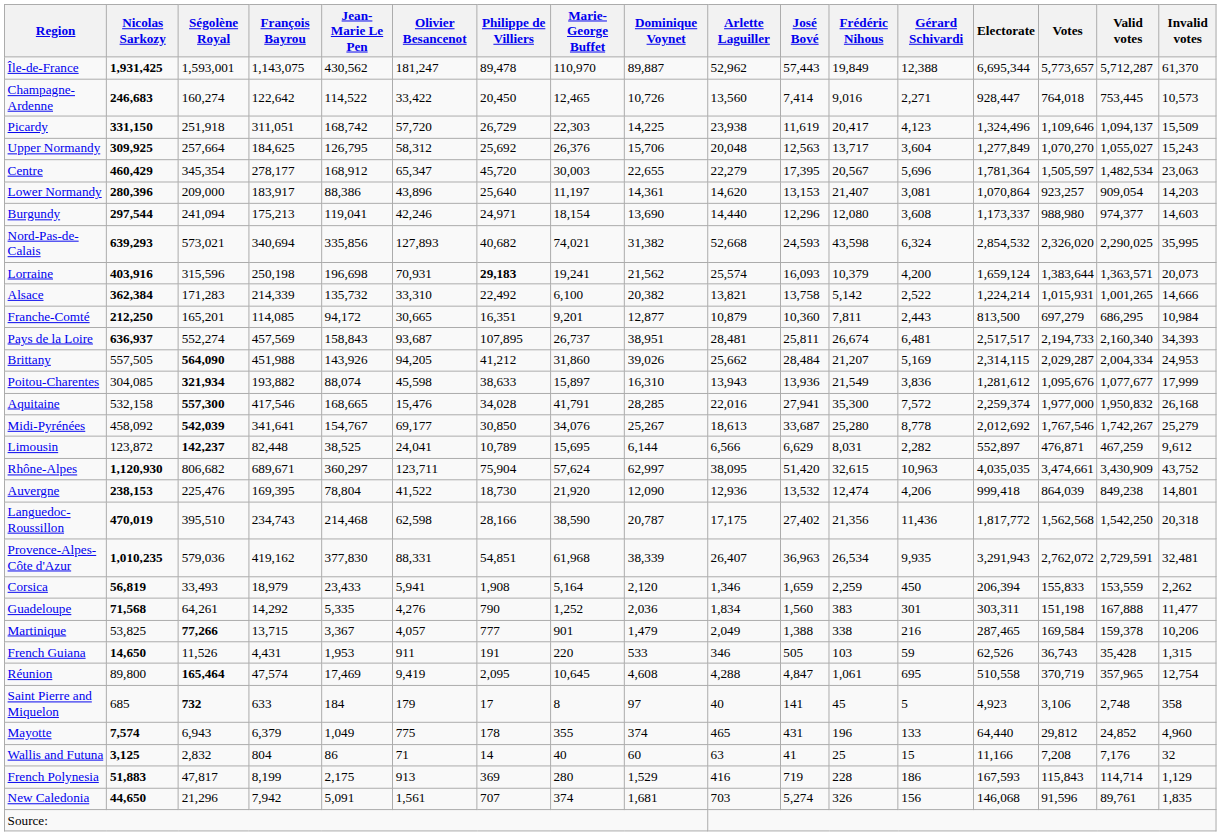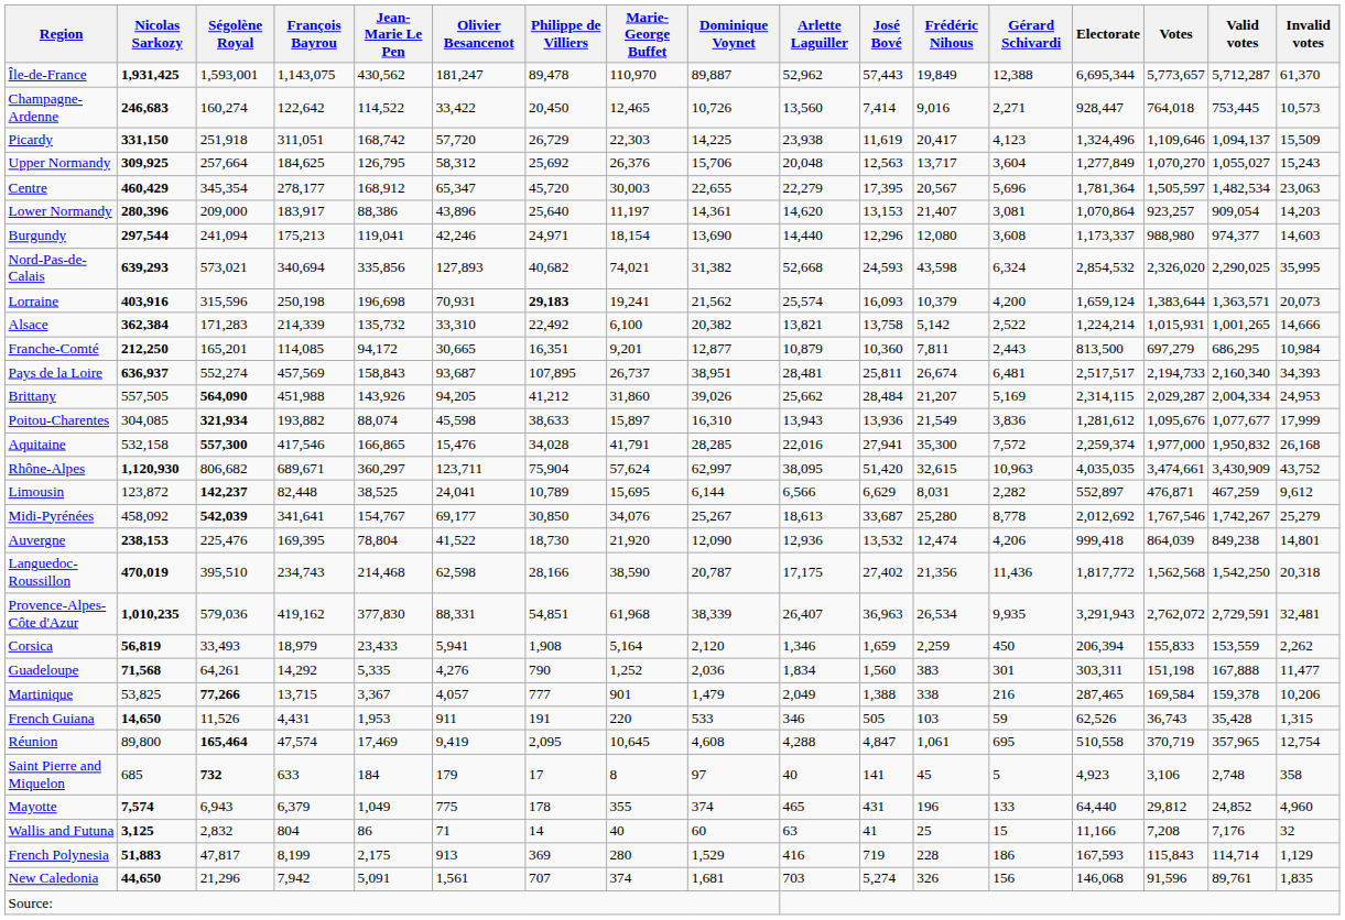Aquitaine | Jean-Marie Le Pen: 168,665 -> 166,865
rows swapped: Midi-Pyrénées <-> Rhône-Alpes
